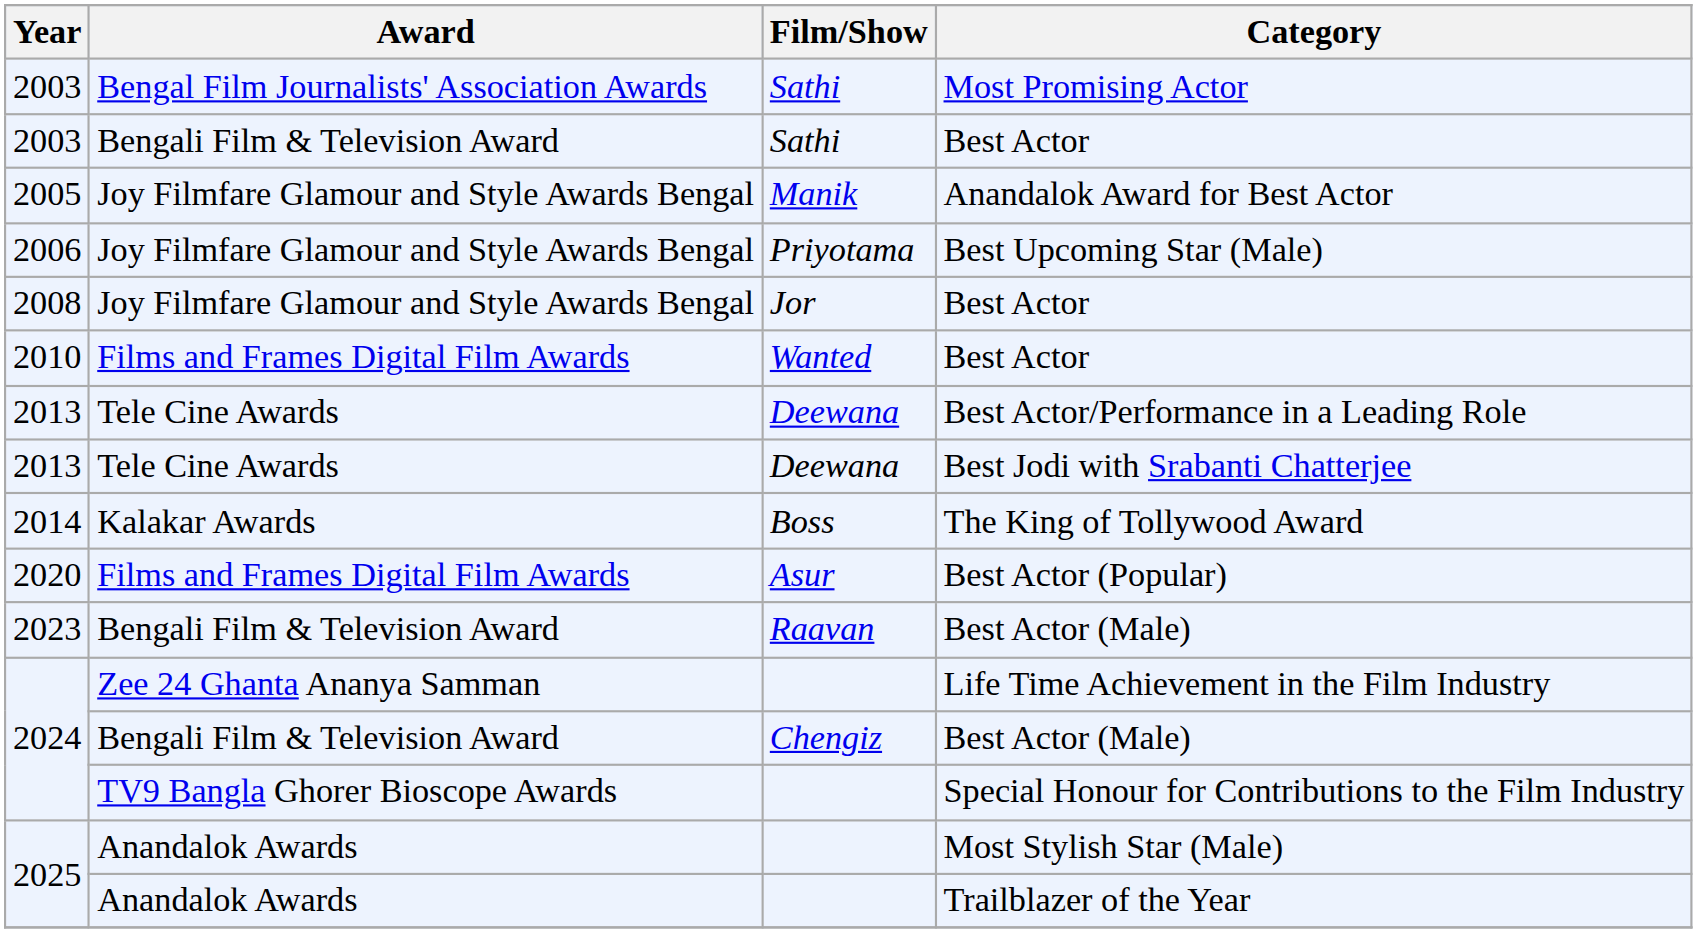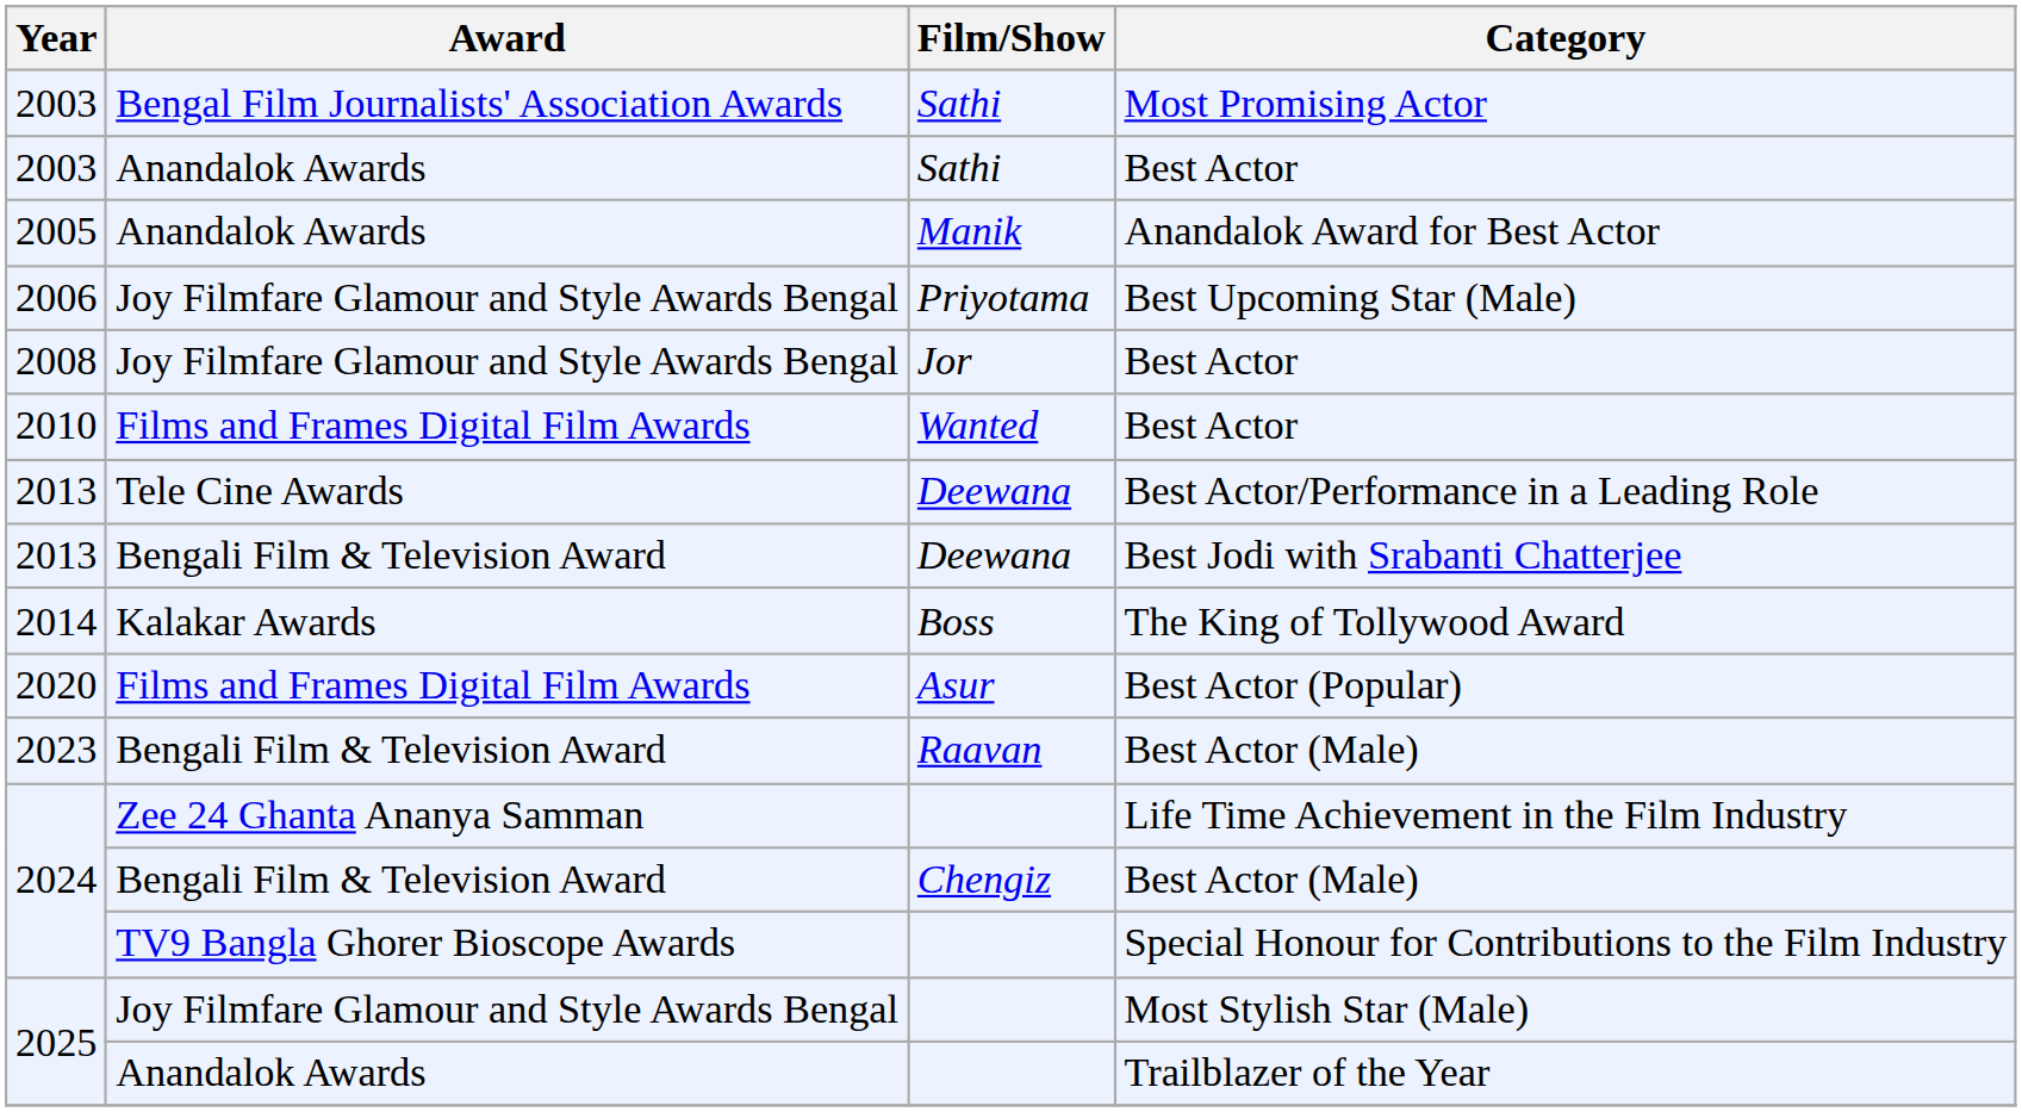2003 / Best Actor | Award: Bengali Film & Television Award -> Anandalok Awards
Anandalok Award for Best Actor | Award: Joy Filmfare Glamour and Style Awards Bengal -> Anandalok Awards
Best Jodi with Srabanti Chatterjee | Award: Tele Cine Awards -> Bengali Film & Television Award
Most Stylish Star (Male) | Award: Anandalok Awards -> Joy Filmfare Glamour and Style Awards Bengal
